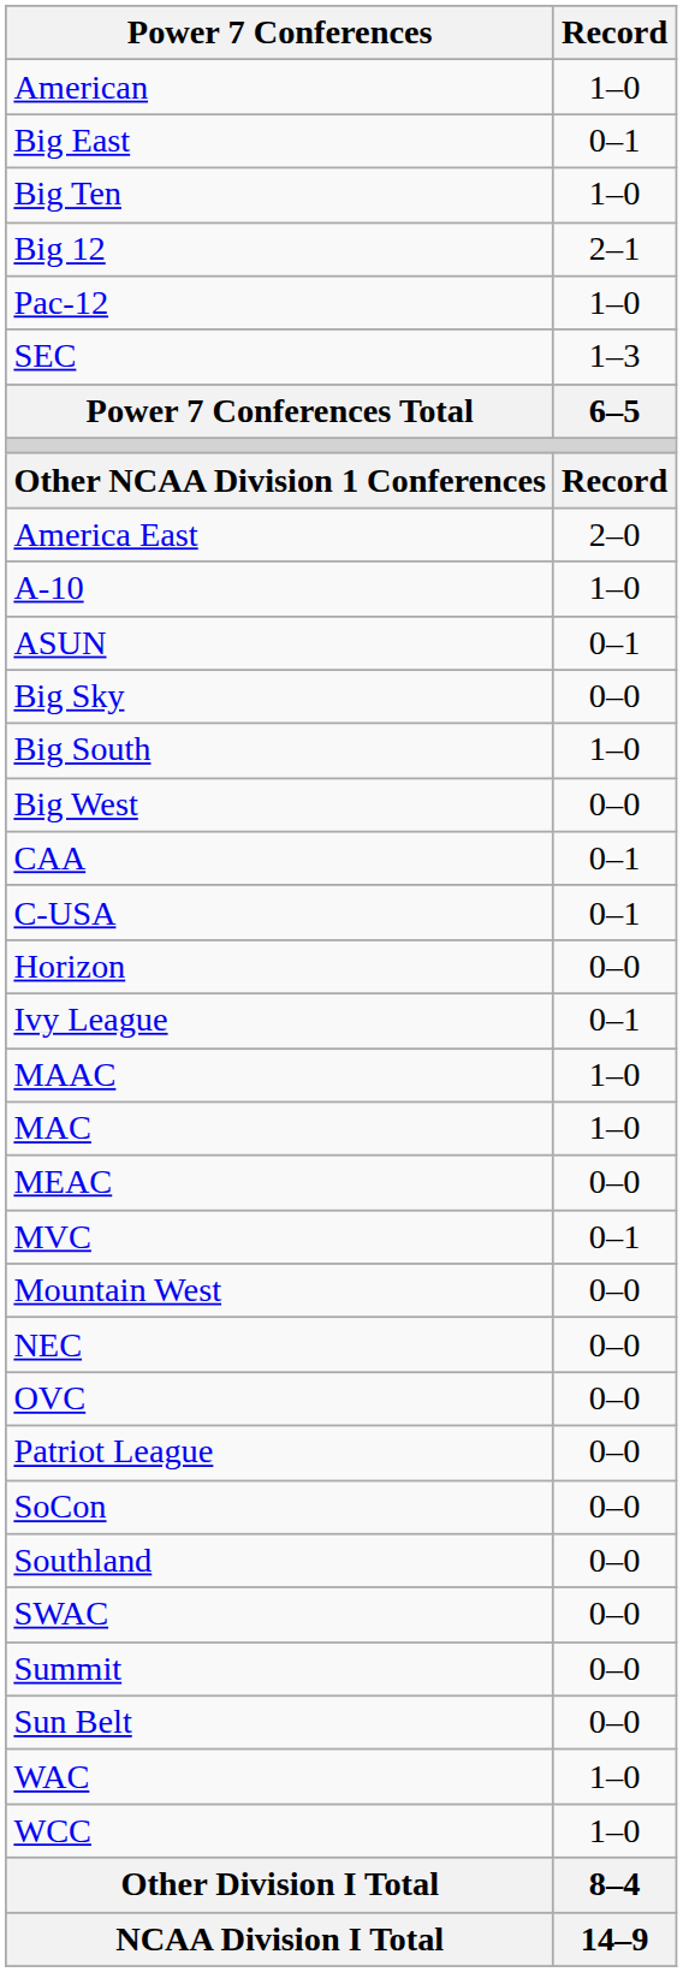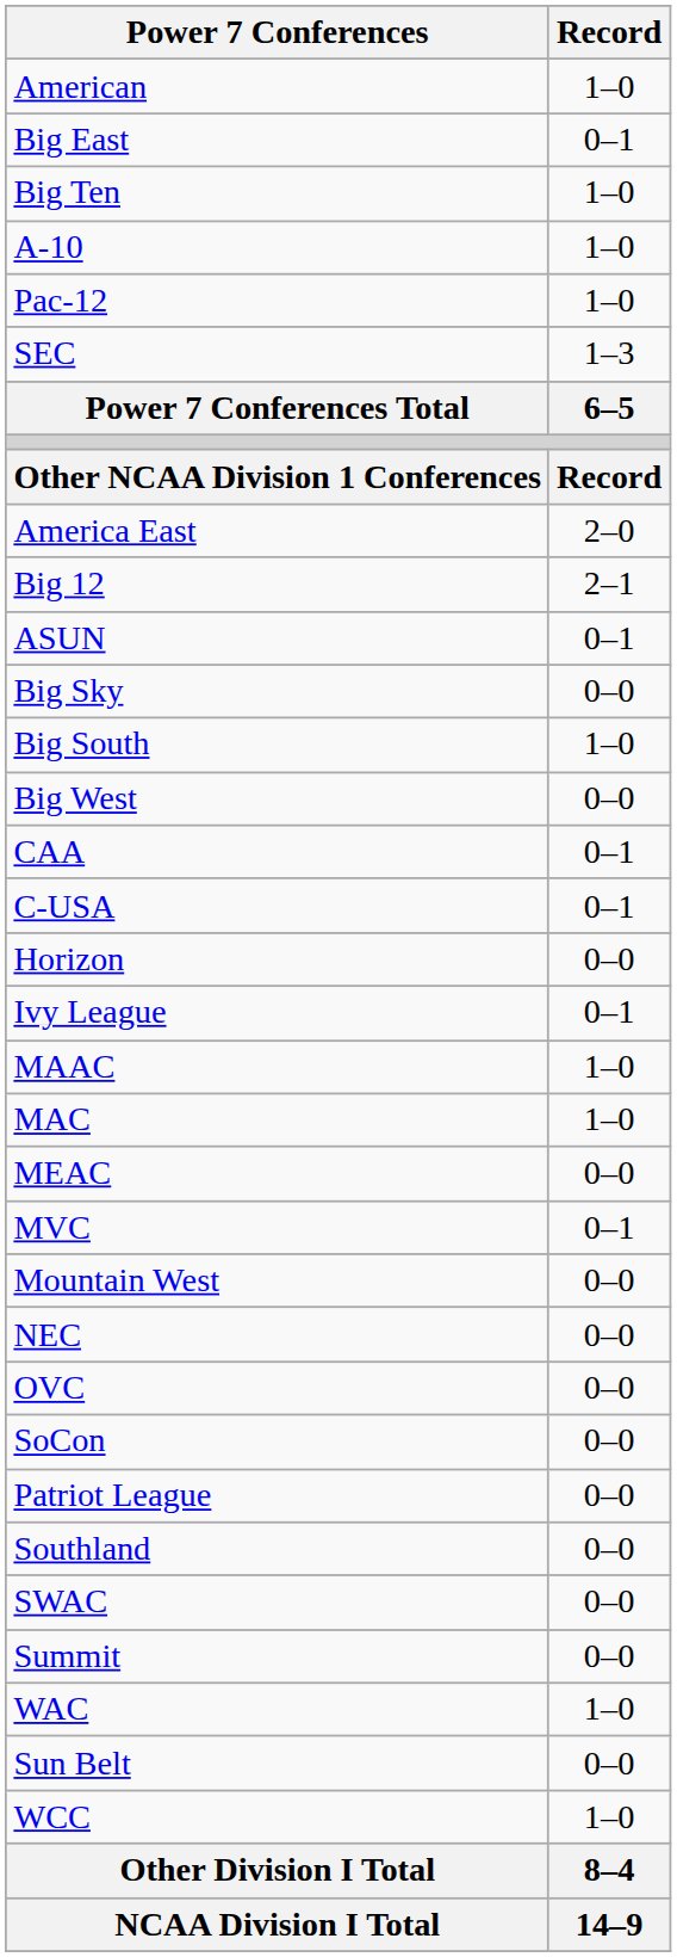rows swapped: Big 12 <-> A-10
rows swapped: Patriot League <-> SoCon
rows swapped: Sun Belt <-> WAC
